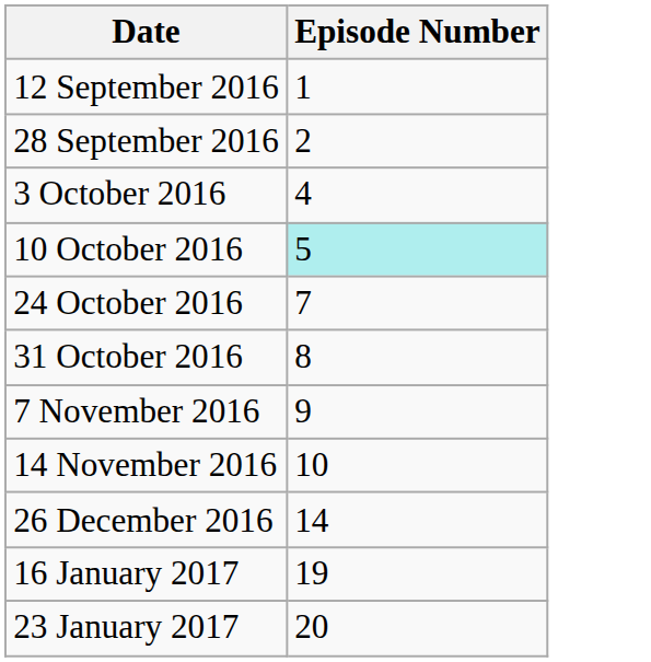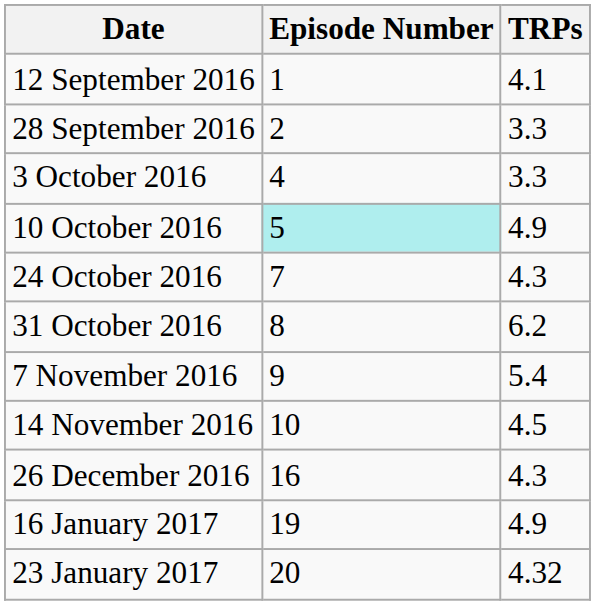+ column: TRPs | 4.1 | 3.3 | 3.3 | 4.9 | 4.3 | 6.2 | 5.4 | 4.5 | 4.3 | 4.9 | 4.32
26 December 2016 | Episode Number: 14 -> 16
